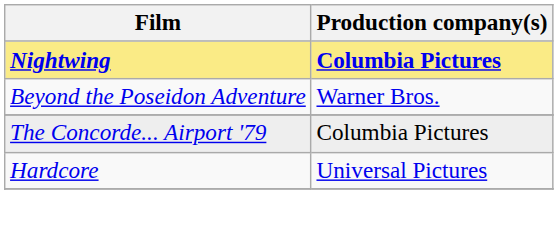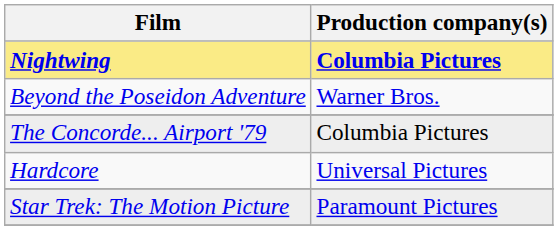+ row: Star Trek: The Motion Picture | Paramount Pictures
